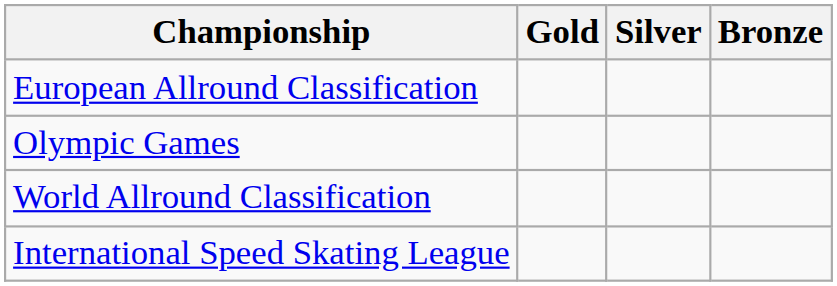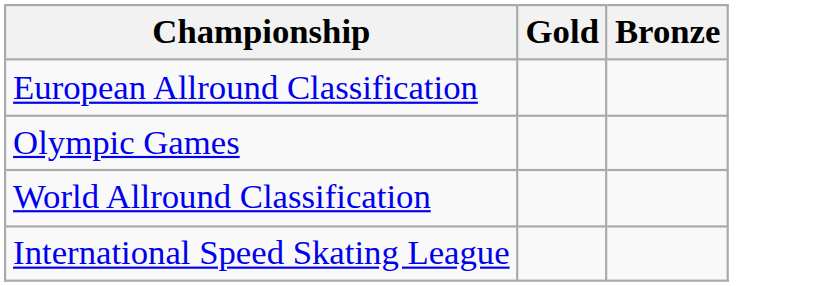- column: Silver
